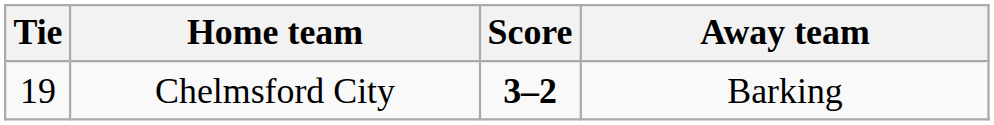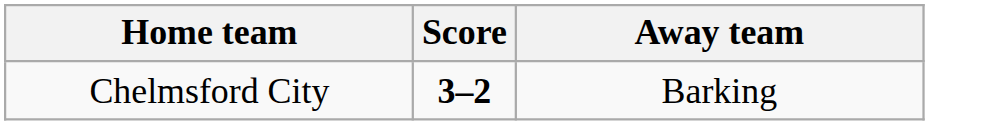- column: Tie | 19
